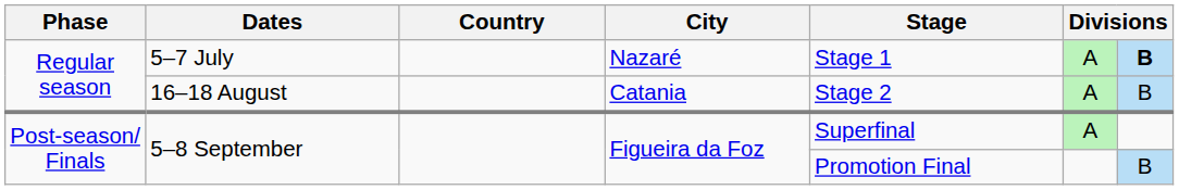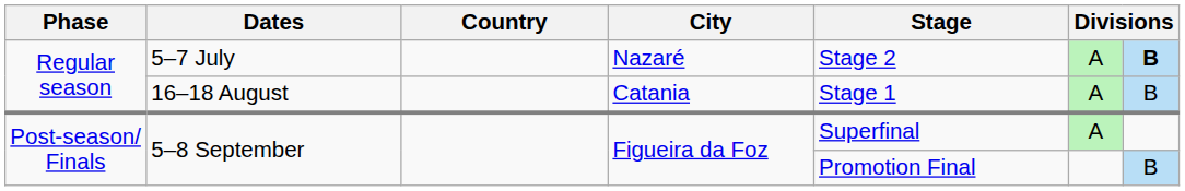5–7 July | Stage: Stage 1 -> Stage 2
16–18 August | Stage: Stage 2 -> Stage 1
